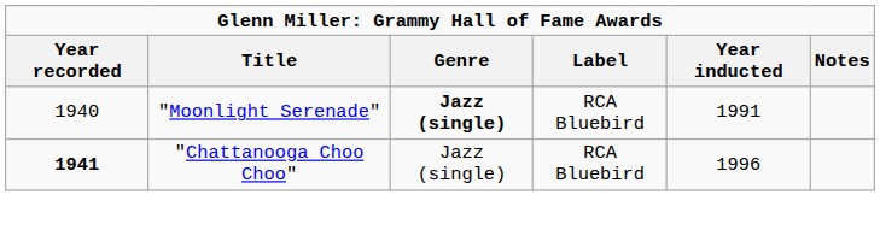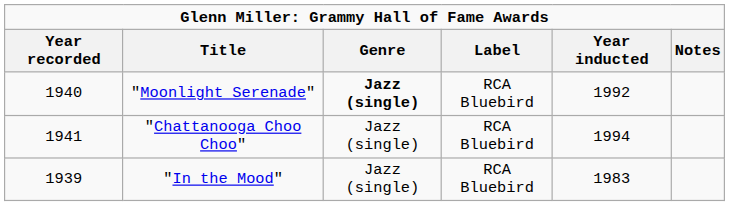"Moonlight Serenade" | Year inducted: 1991 -> 1992
"Chattanooga Choo Choo" | Year recorded: bold -> normal
"Chattanooga Choo Choo" | Year inducted: 1996 -> 1994
+ row: 1939 | "In the Mood" | Jazz (single) | RCA Bluebird | 1983
